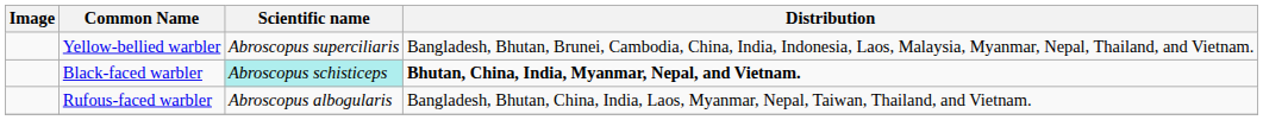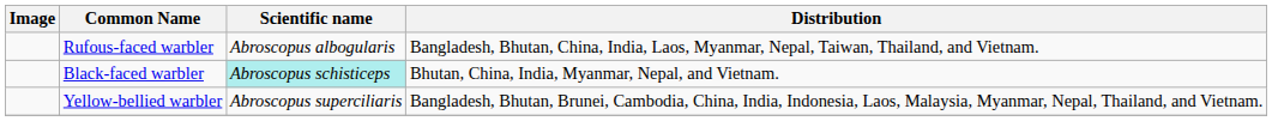rows swapped: Rufous-faced warbler <-> Yellow-bellied warbler
Black-faced warbler | Distribution: bold -> normal
